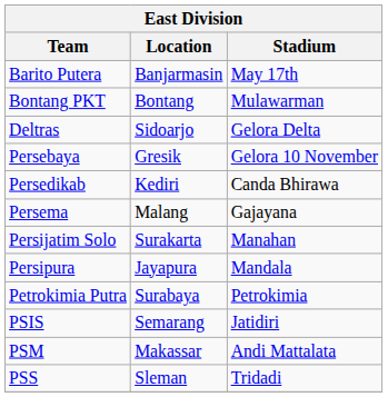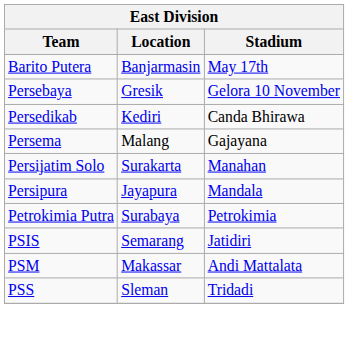- row: Bontang PKT | Bontang | Mulawarman
- row: Deltras | Sidoarjo | Gelora Delta
